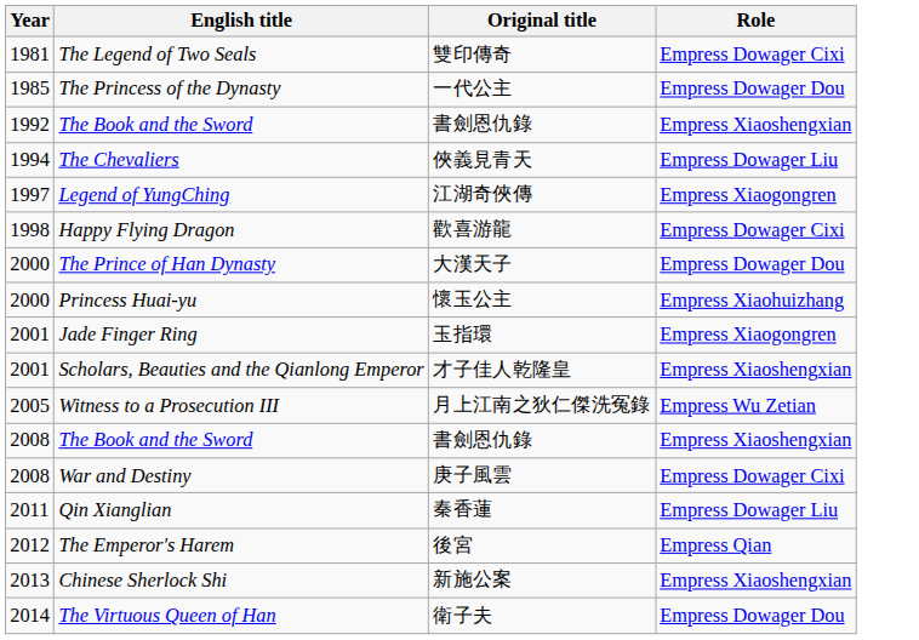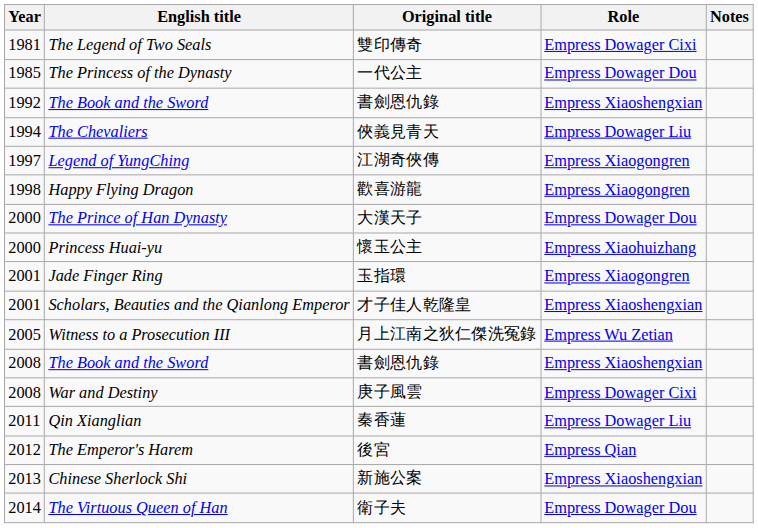+ column: Notes
Happy Flying Dragon | Role: Empress Dowager Cixi -> Empress Xiaogongren
